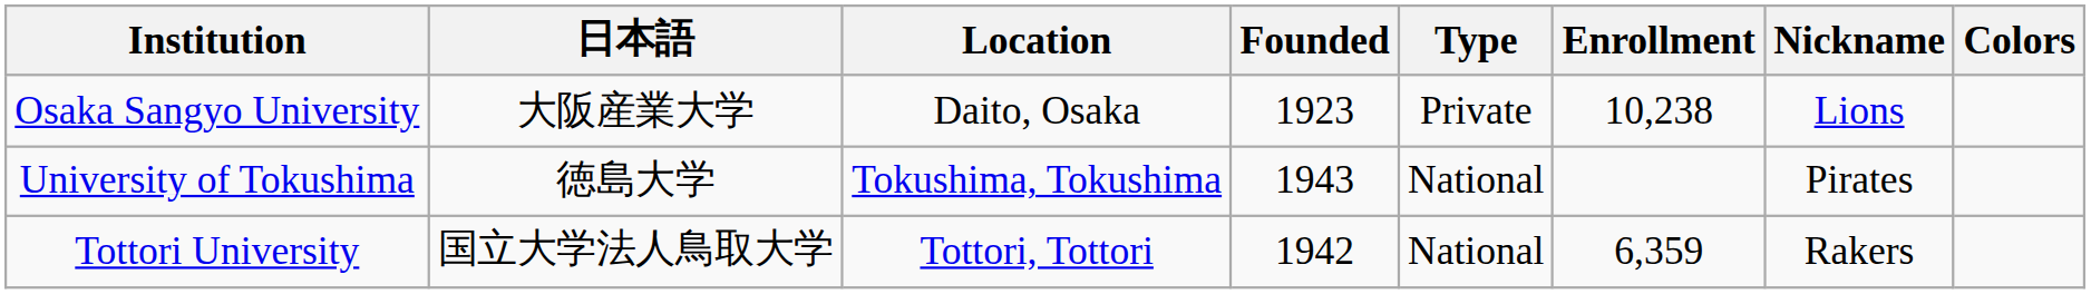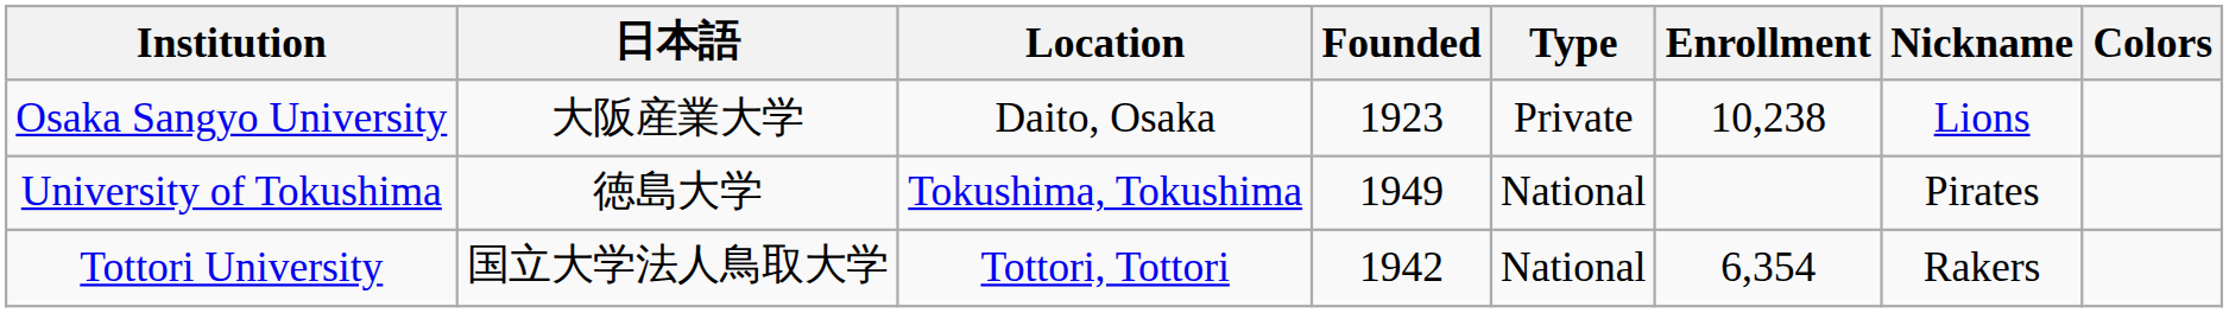University of Tokushima | Founded: 1943 -> 1949
Tottori University | Enrollment: 6,359 -> 6,354
